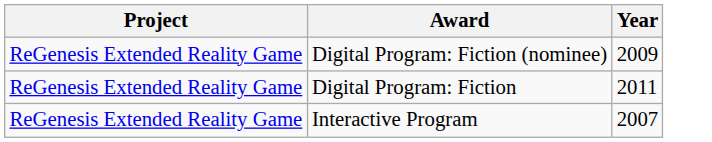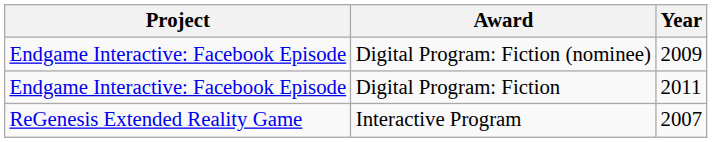Digital Program: Fiction (nominee) | Project: ReGenesis Extended Reality Game -> Endgame Interactive: Facebook Episode
Digital Program: Fiction | Project: ReGenesis Extended Reality Game -> Endgame Interactive: Facebook Episode
